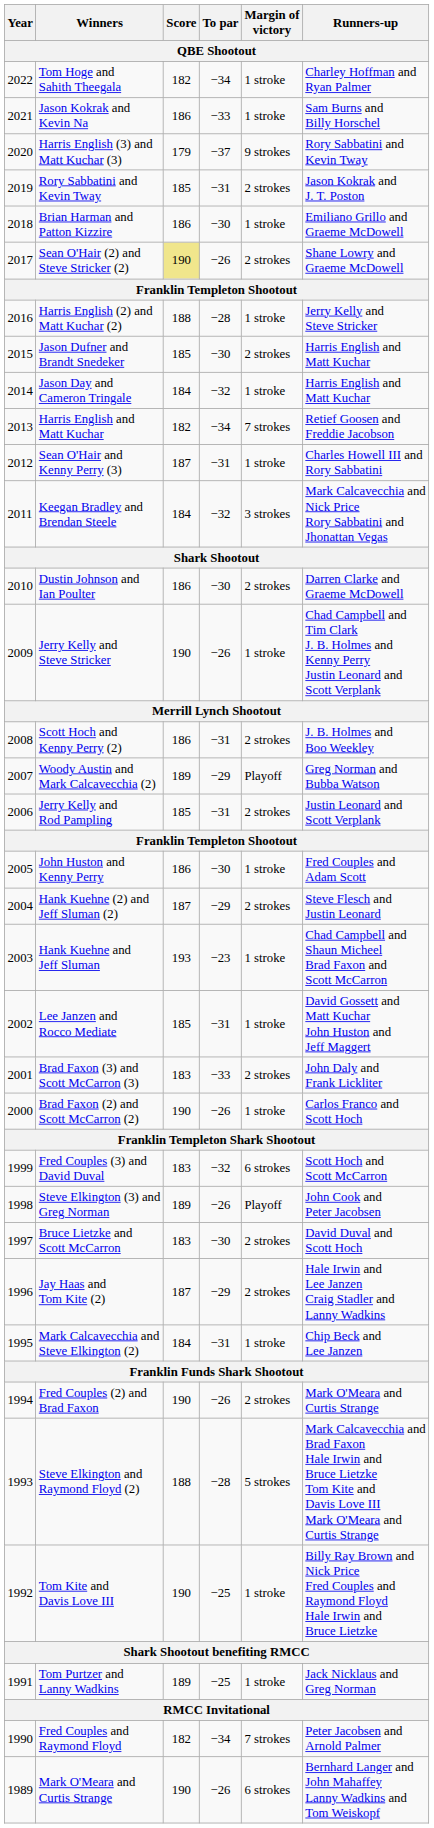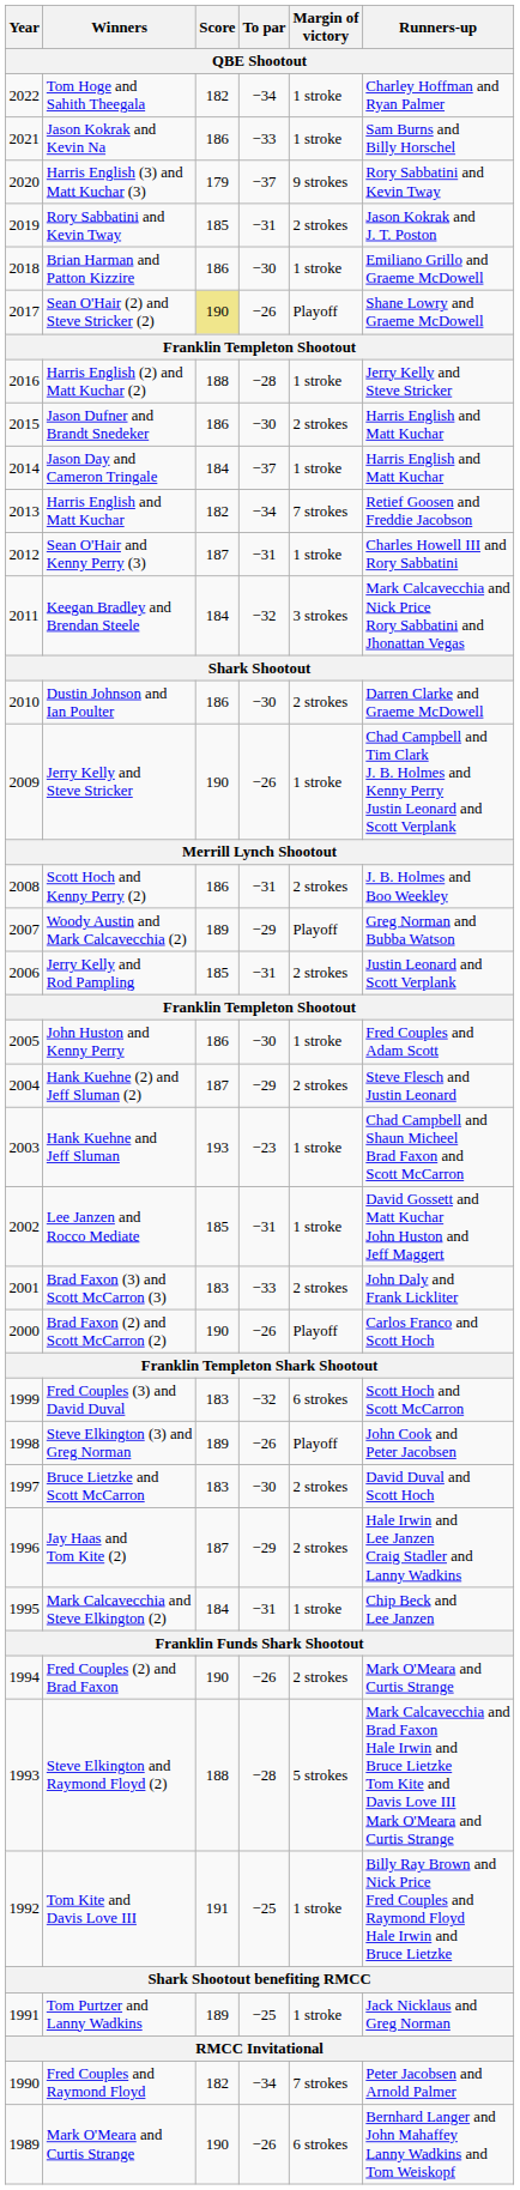Sean O'Hair (2) and Steve Stricker (2) | Margin of victory: 2 strokes -> Playoff
Jason Dufner and Brandt Snedeker | Score: 185 -> 186
Jason Day and Cameron Tringale | To par: −32 -> −37
Brad Faxon (2) and Scott McCarron (2) | Margin of victory: 1 stroke -> Playoff
Tom Kite and Davis Love III | Score: 190 -> 191
